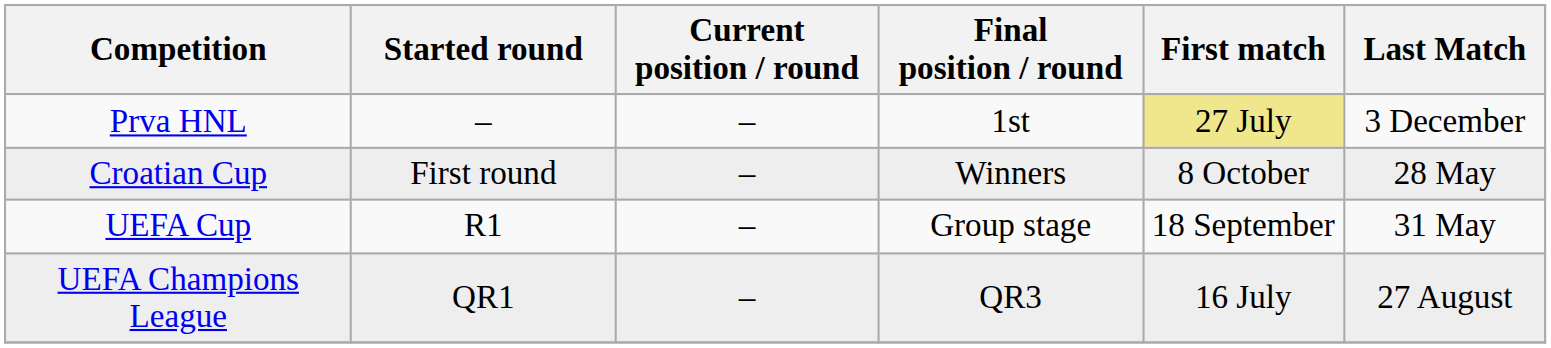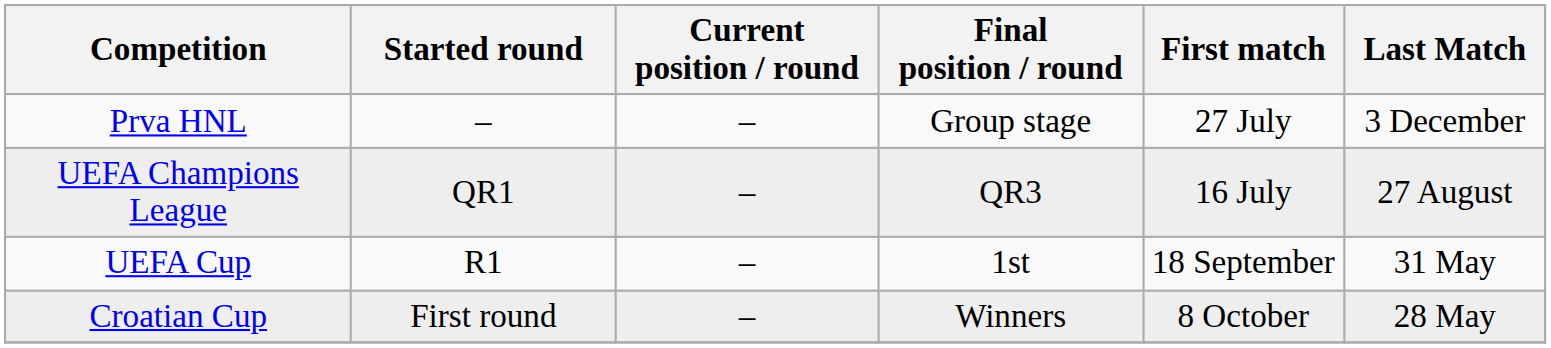Prva HNL | Final position / round: 1st -> Group stage
Prva HNL | First match: khaki background -> no background
rows swapped: UEFA Champions League <-> Croatian Cup
UEFA Cup | Final position / round: Group stage -> 1st
